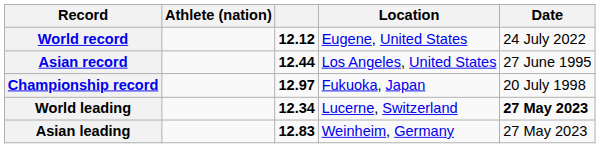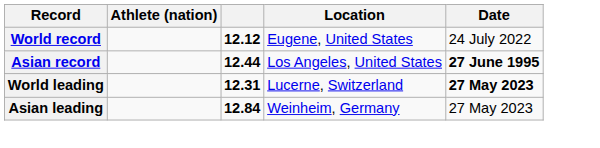Asian record | Date: normal -> bold
- row: Championship record | 12.97 | Fukuoka, Japan | 20 July 1998
World leading | column 3: 12.34 -> 12.31
Asian leading | column 3: 12.83 -> 12.84
